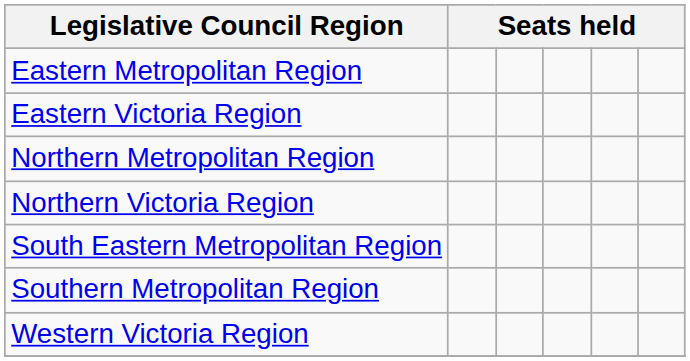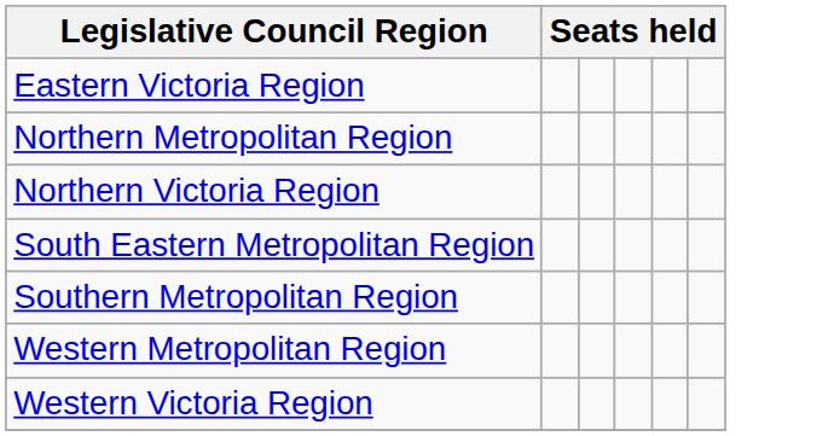- row: Eastern Metropolitan Region
+ row: Western Metropolitan Region
